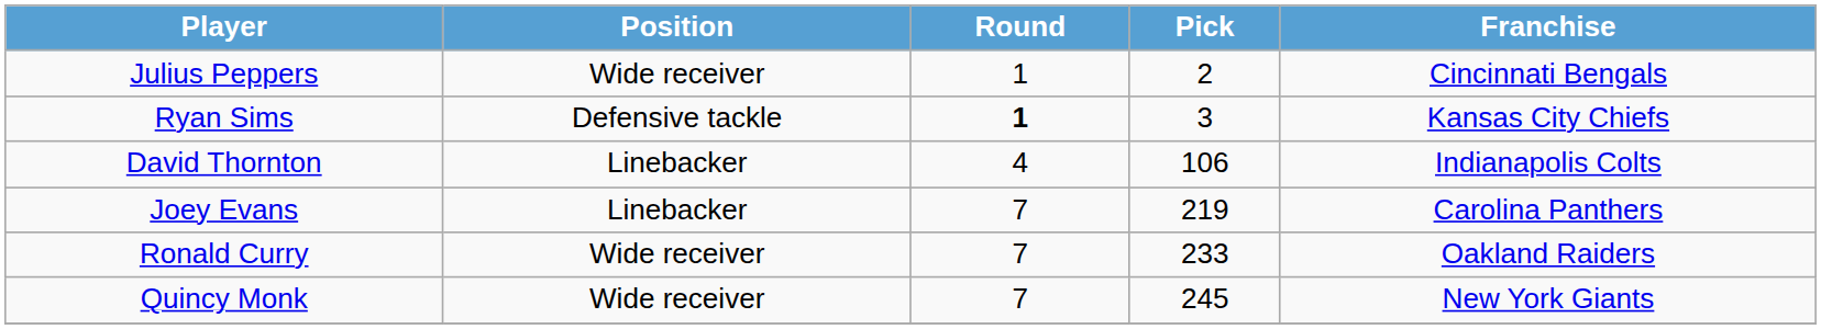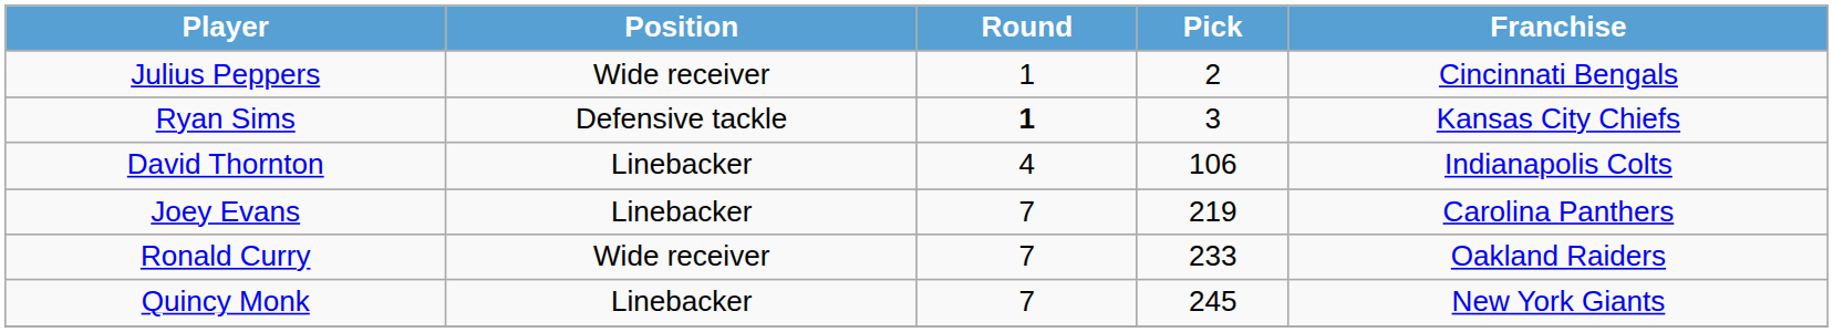Quincy Monk | Position: Wide receiver -> Linebacker
